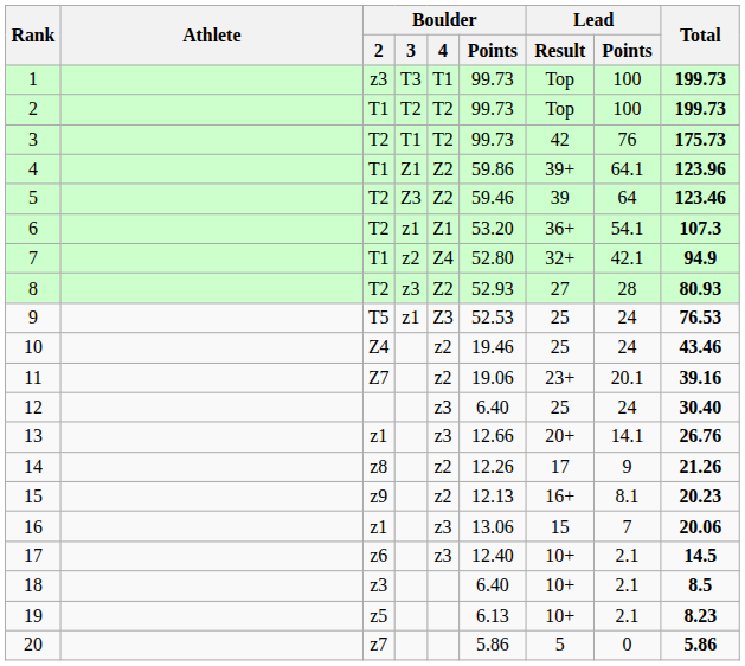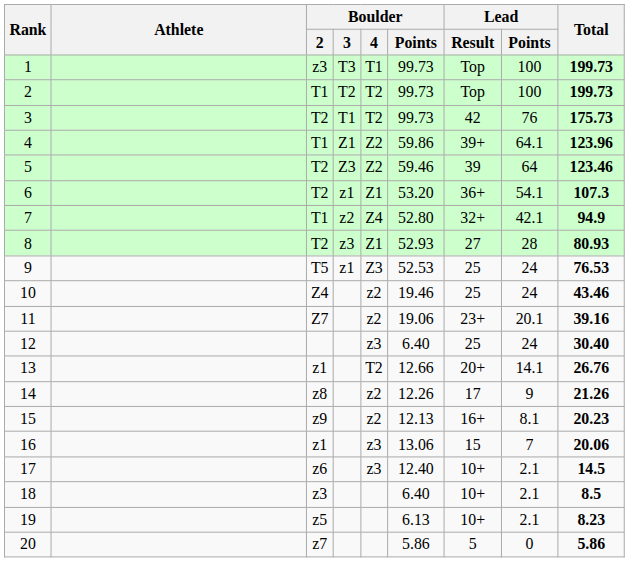8 | Boulder / 4: Z2 -> Z1
13 | Boulder / 4: z3 -> T2
